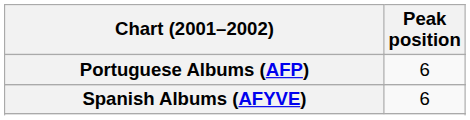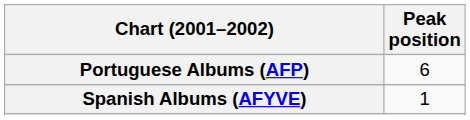Spanish Albums (AFYVE) | Peak position: 6 -> 1
